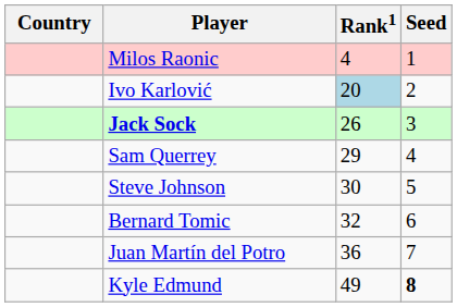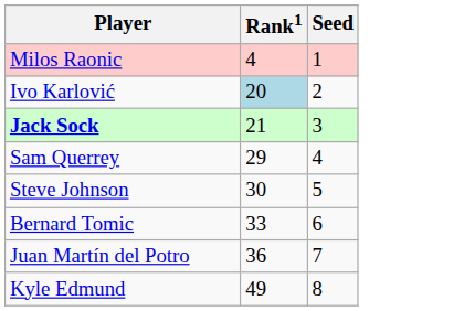- column: Country
Jack Sock | Rank1: 26 -> 21
Bernard Tomic | Rank1: 32 -> 33
Kyle Edmund | Seed: bold -> normal
